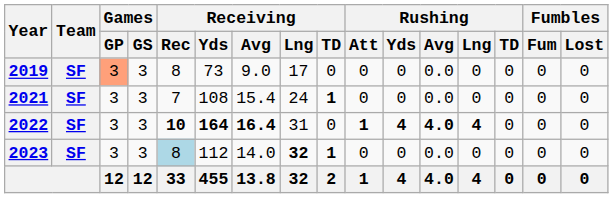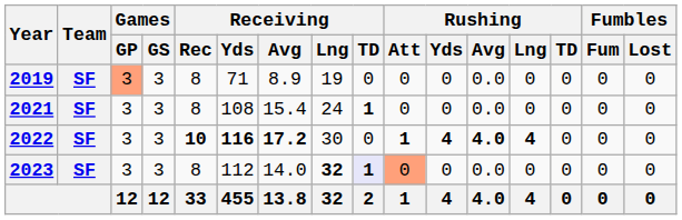2019 | Receiving / Yds: 73 -> 71
2019 | Receiving / Avg: 9.0 -> 8.9
2019 | Receiving / Lng: 17 -> 19
2021 | Receiving / Rec: 7 -> 8
2022 | Receiving / Yds: 164 -> 116
2022 | Receiving / Avg: 16.4 -> 17.2
2022 | Receiving / Lng: 31 -> 30
2023 | Receiving / Rec: lightblue background -> no background
2023 | Receiving / TD: no background -> lavender background
2023 | Rushing / Att: no background -> lightsalmon background
